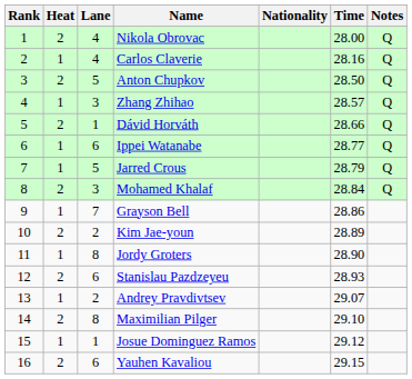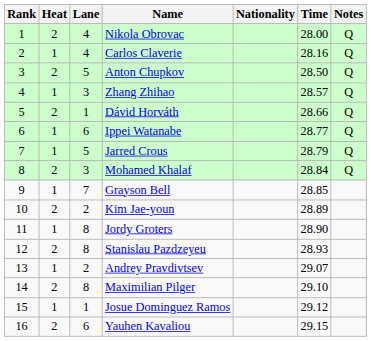Grayson Bell | Time: 28.86 -> 28.85
Stanislau Pazdzeyeu | Lane: 6 -> 8
